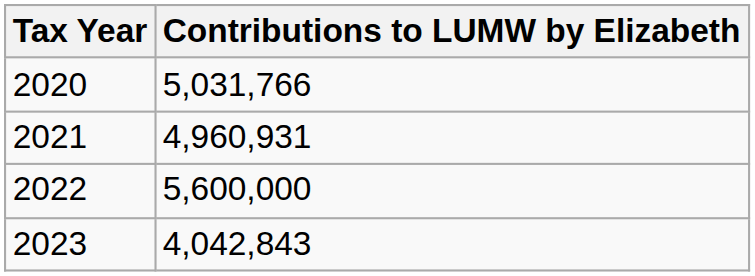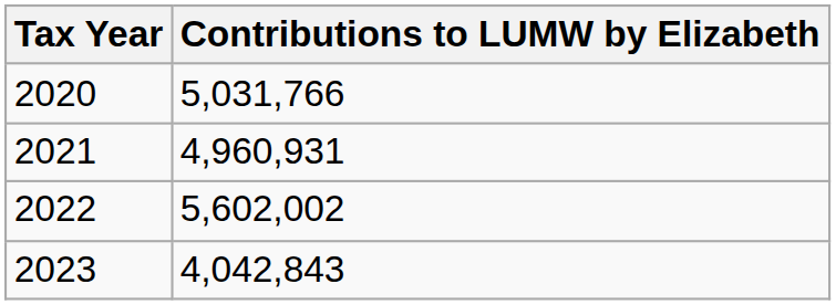2022 | Contributions to LUMW by Elizabeth: 5,600,000 -> 5,602,002
